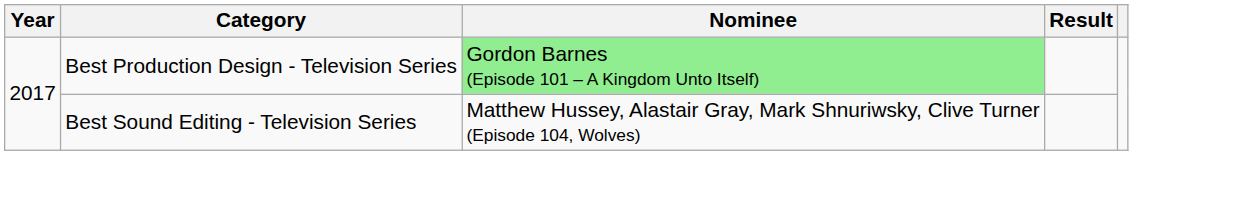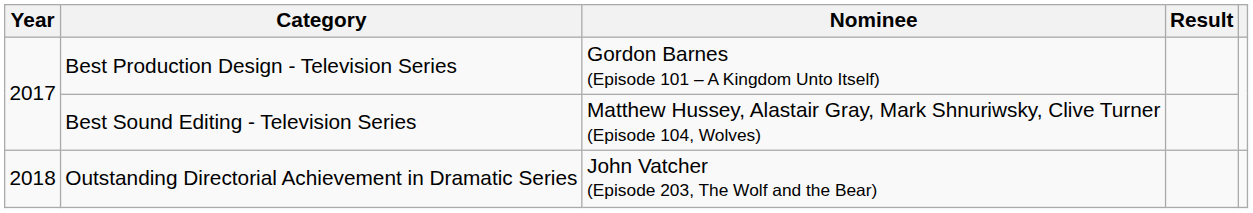Best Production Design - Television Series | Nominee: lightgreen background -> no background
+ row: 2018 | Outstanding Directorial Achievement in Dramatic Series | John Vatcher (Episode 203, The Wolf and the Bear)
